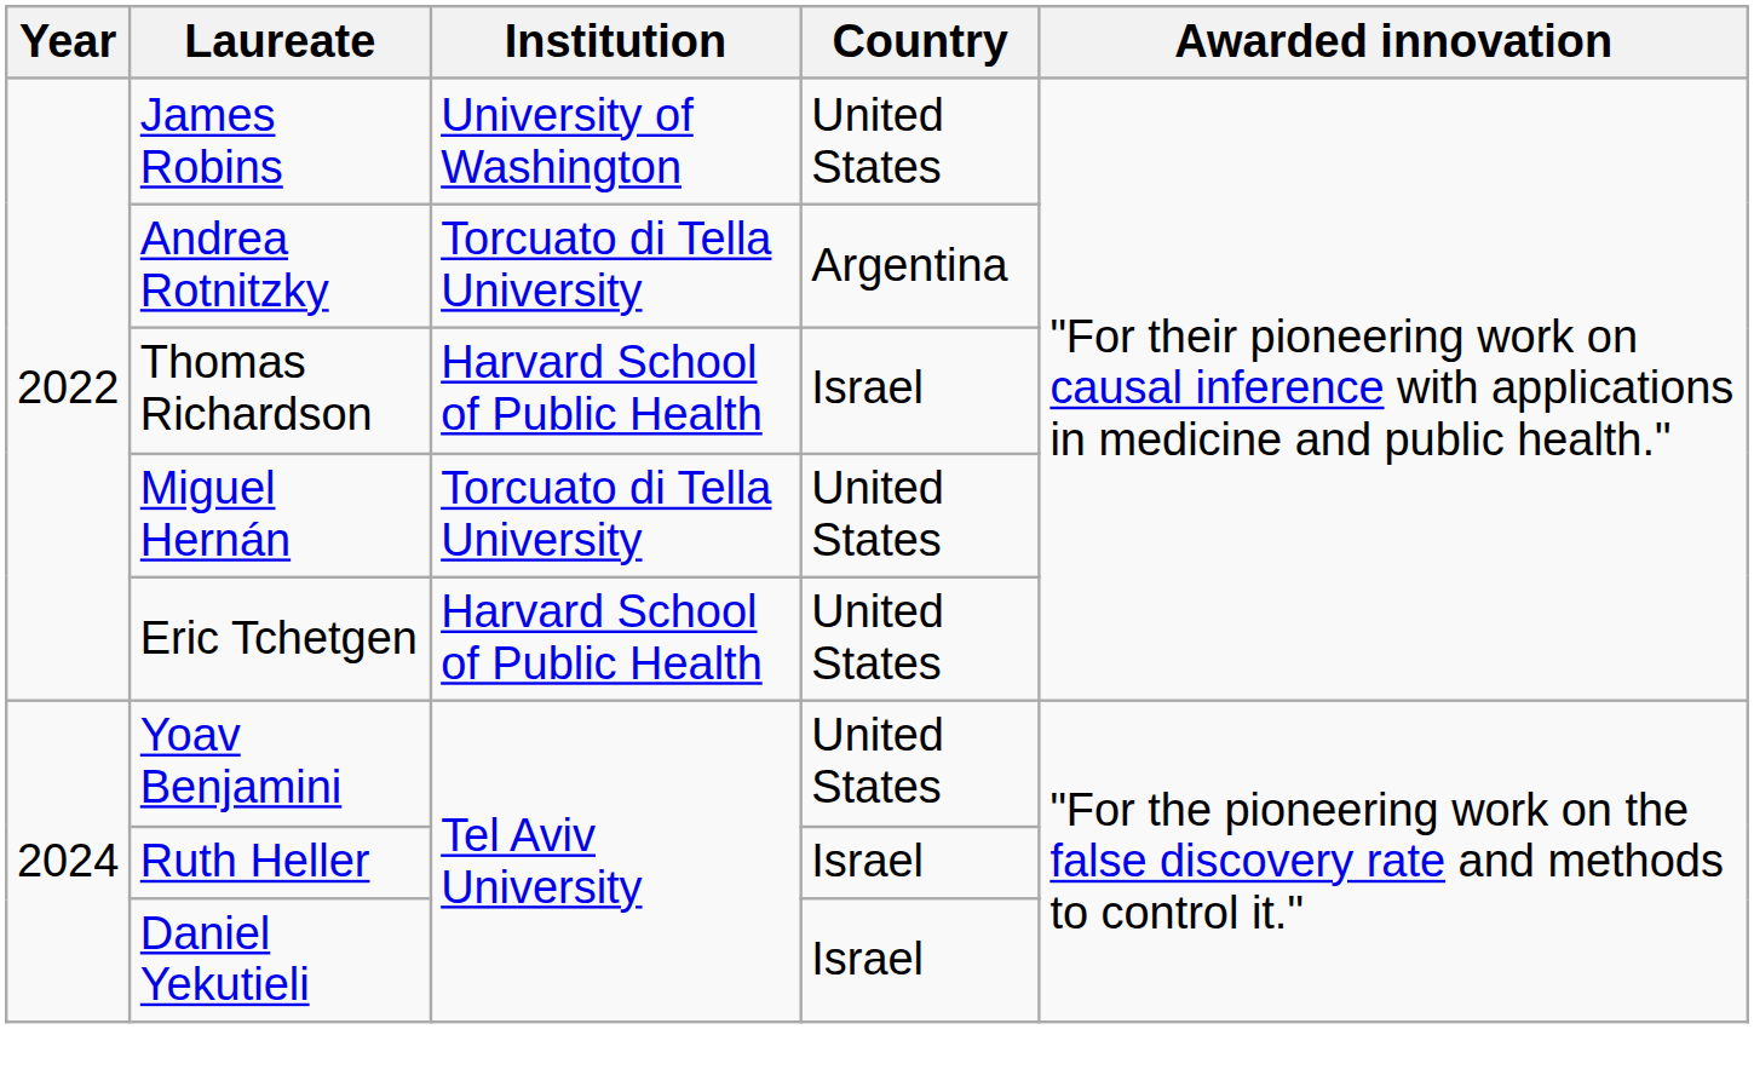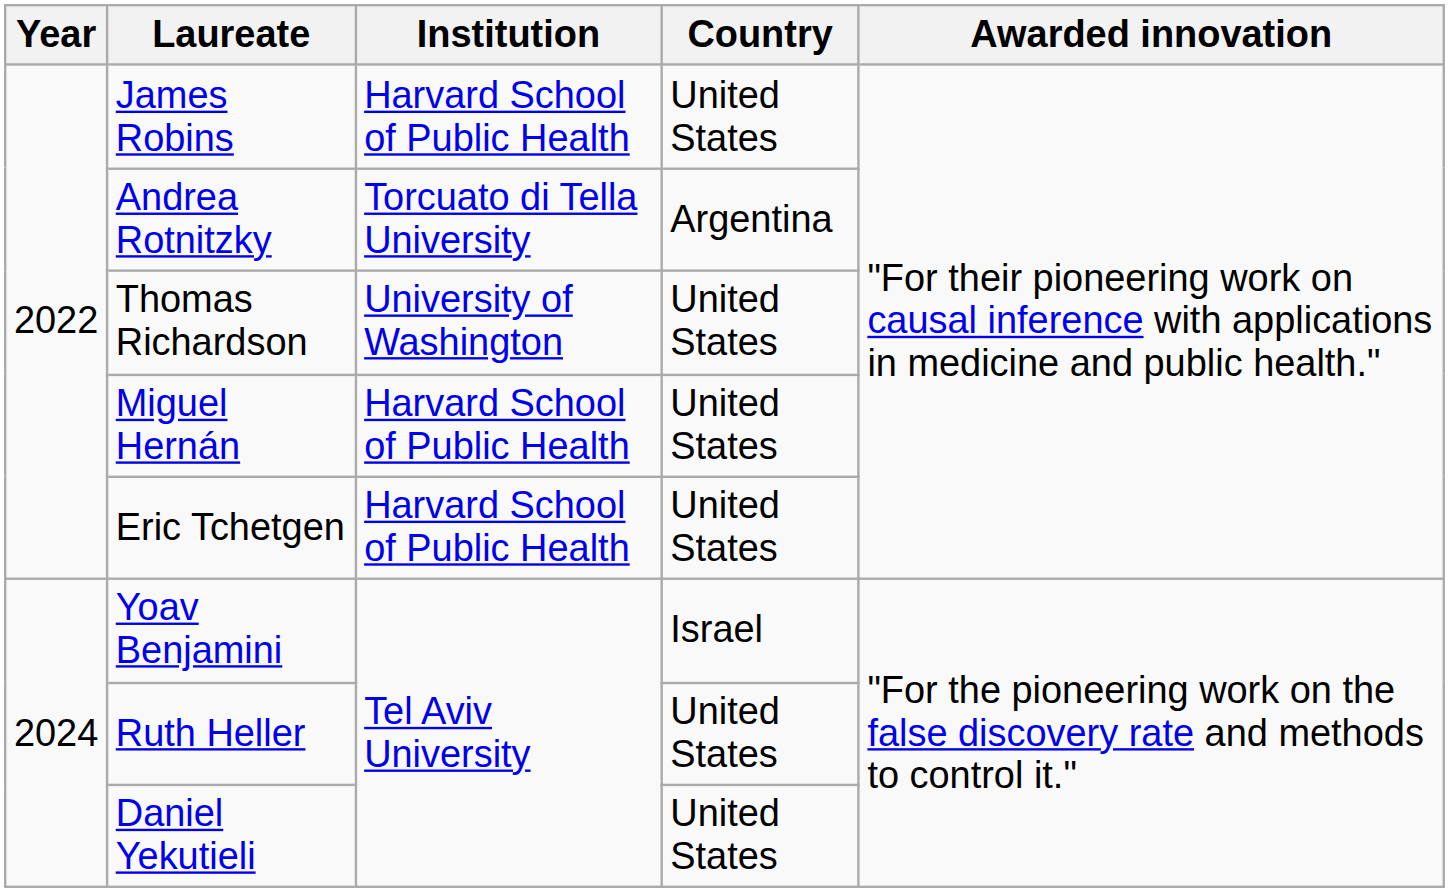James Robins | Institution: University of Washington -> Harvard School of Public Health
Thomas Richardson | Institution: Harvard School of Public Health -> University of Washington
Thomas Richardson | Country: Israel -> United States
Miguel Hernán | Institution: Torcuato di Tella University -> Harvard School of Public Health
Yoav Benjamini | Country: United States -> Israel
Ruth Heller | Country: Israel -> United States
Daniel Yekutieli | Country: Israel -> United States
